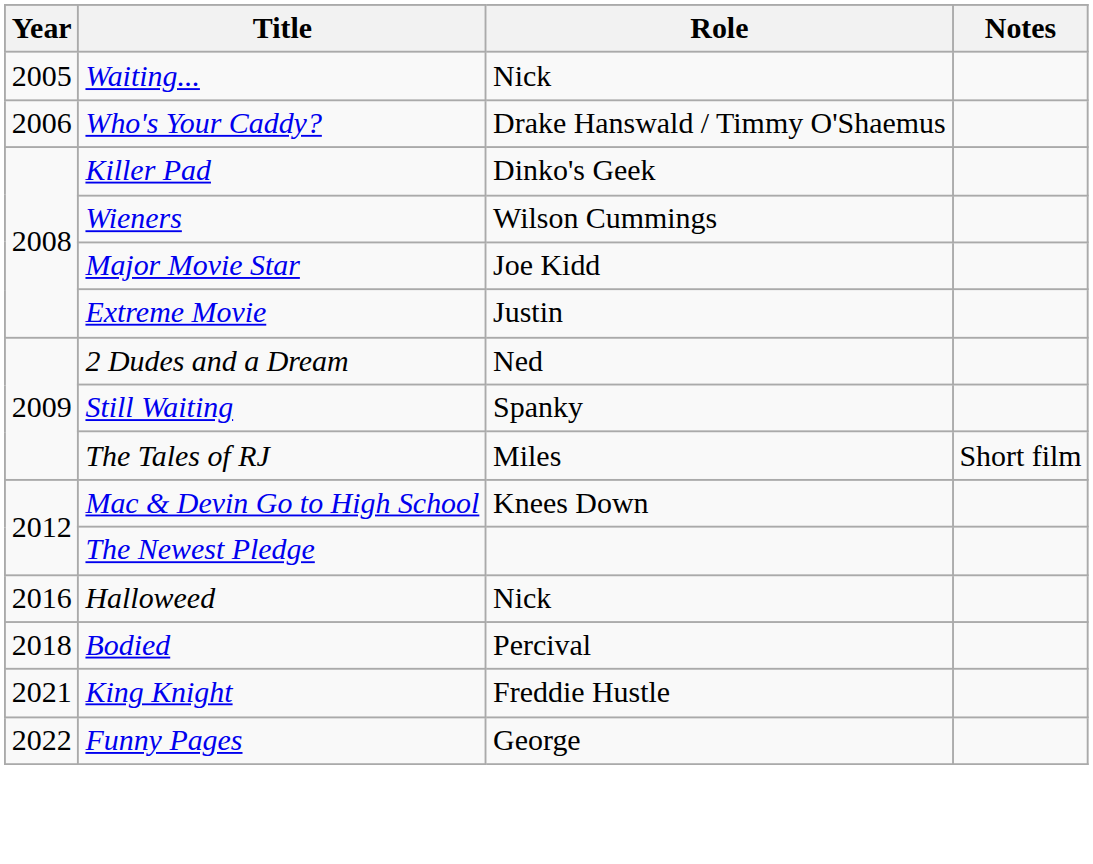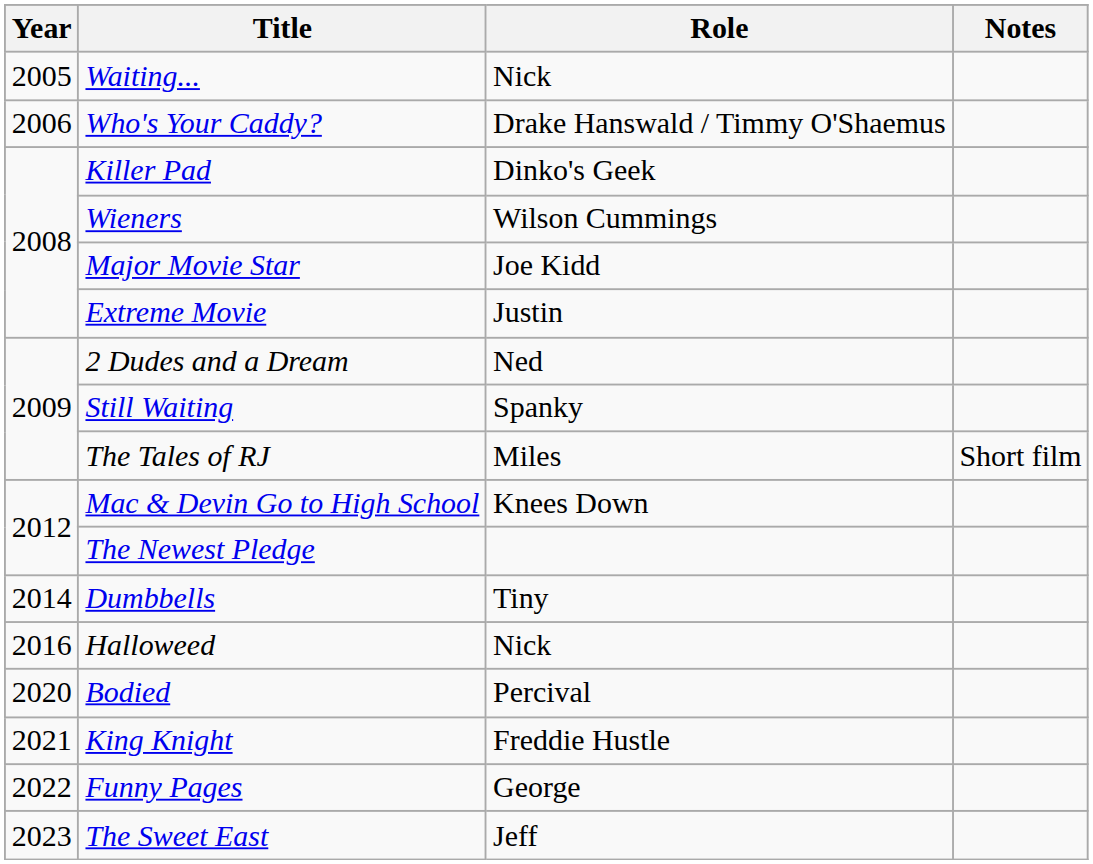+ row: 2014 | Dumbbells | Tiny
Bodied | Year: 2018 -> 2020
+ row: 2023 | The Sweet East | Jeff
